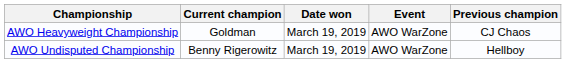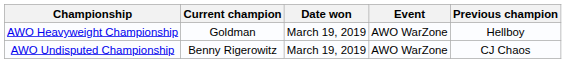AWO Heavyweight Championship | Previous champion: CJ Chaos -> Hellboy
AWO Undisputed Championship | Previous champion: Hellboy -> CJ Chaos
